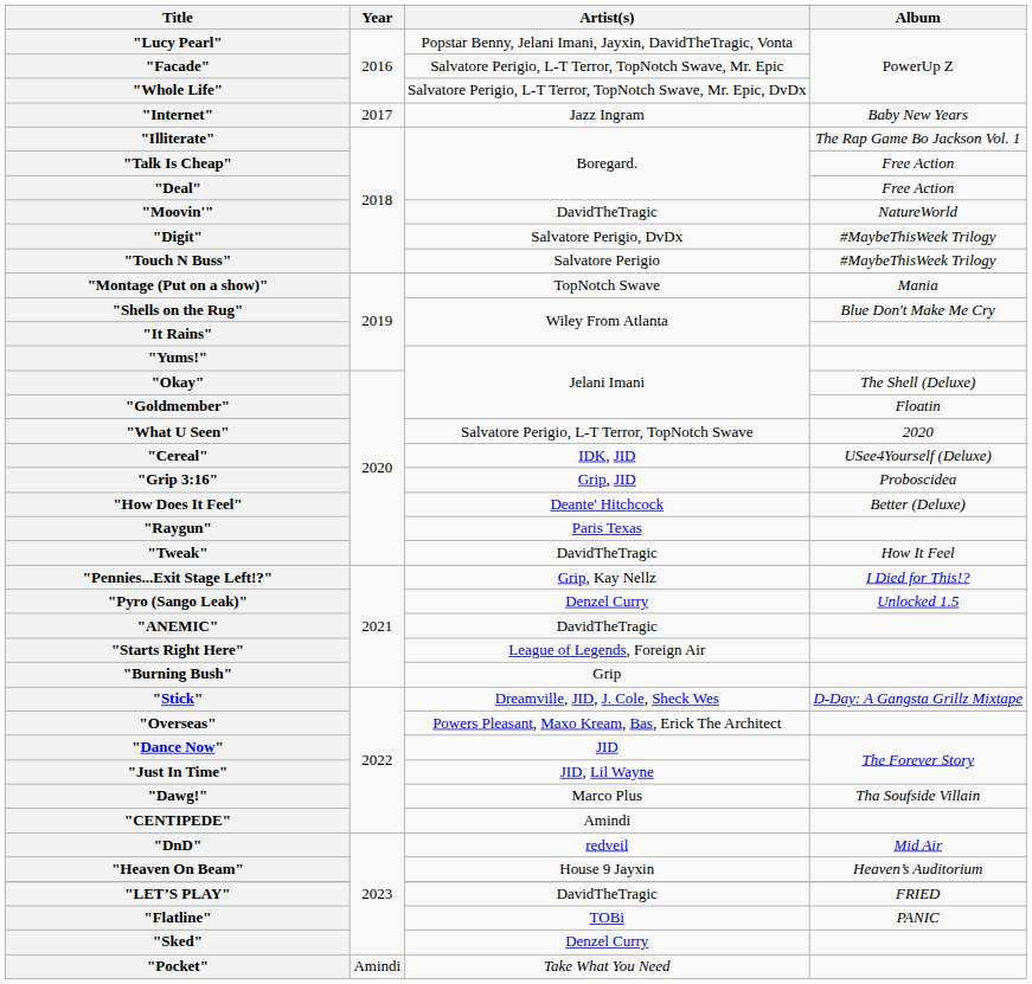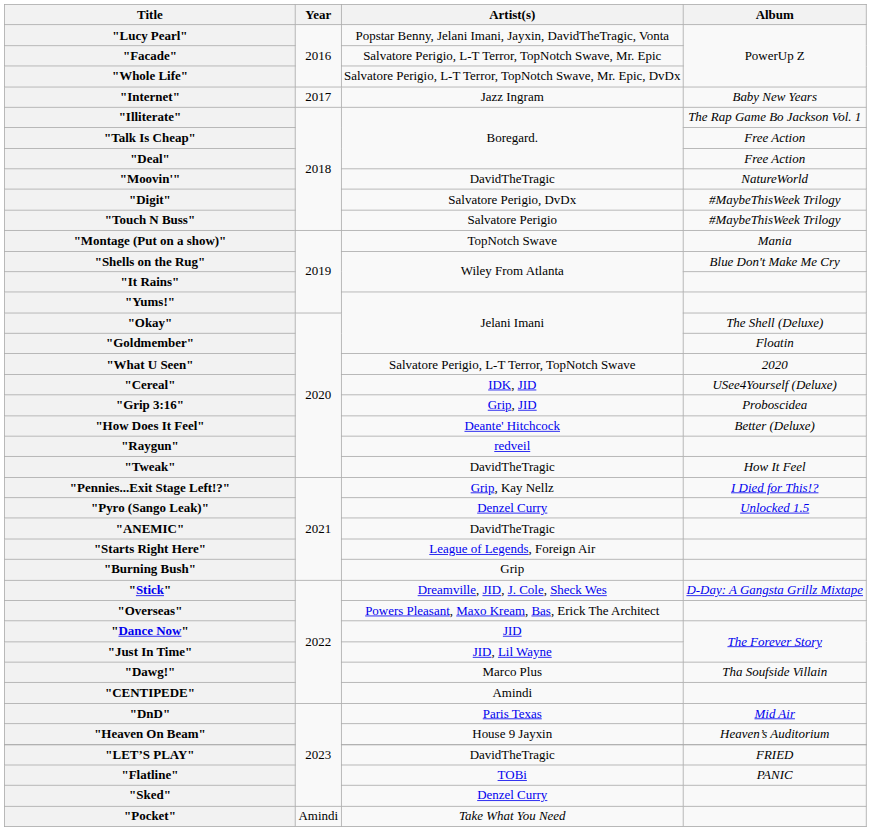"Raygun" | Artist(s): Paris Texas -> redveil
"DnD" | Artist(s): redveil -> Paris Texas
